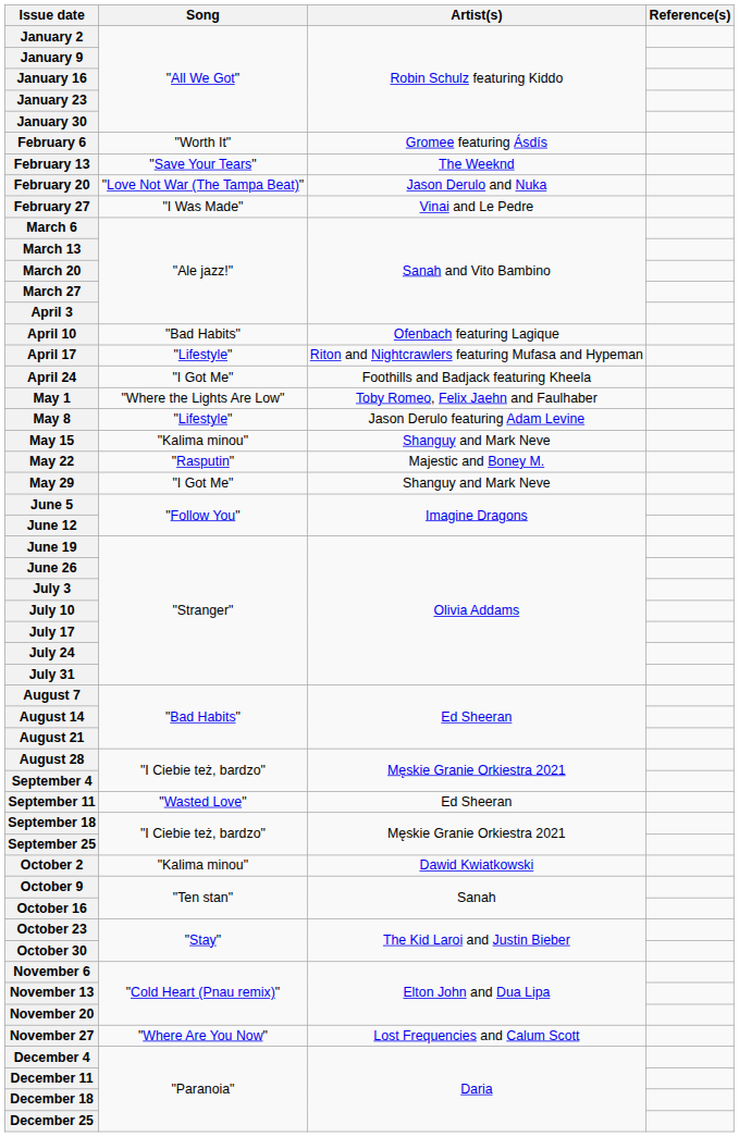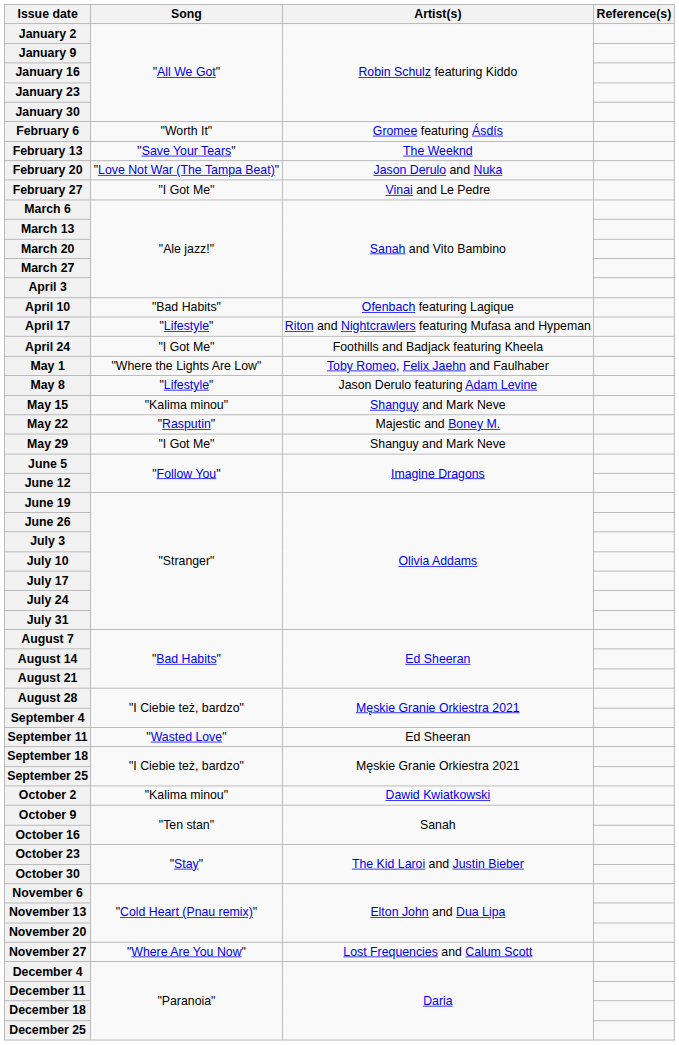February 27 | Song: "I Was Made" -> "I Got Me"
